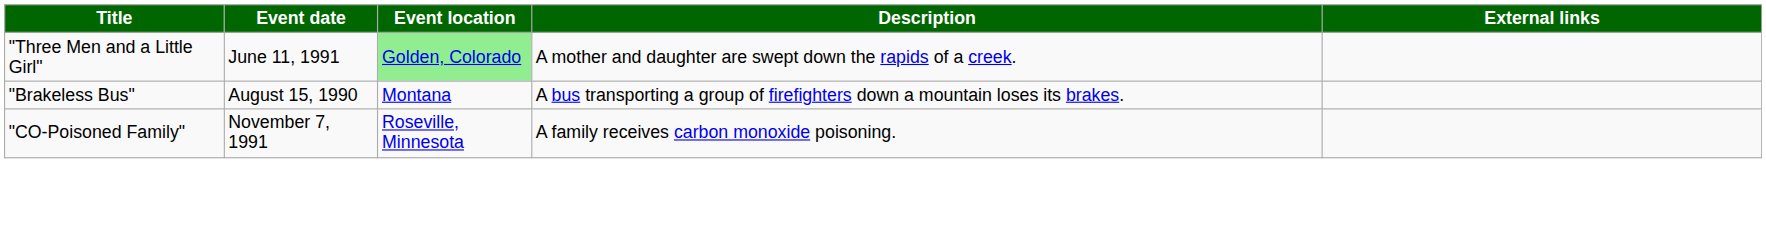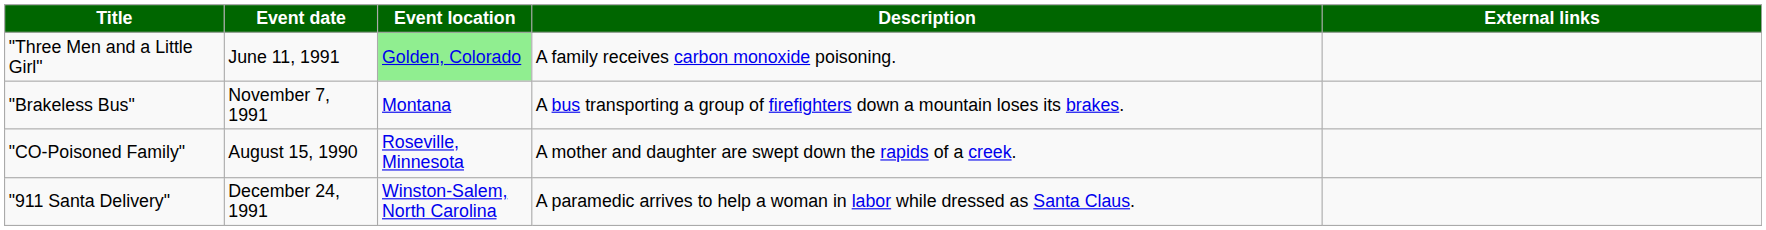"Three Men and a Little Girl" | Description: A mother and daughter are swept down the rapids of a creek. -> A family receives carbon monoxide poisoning.
"Brakeless Bus" | Event date: August 15, 1990 -> November 7, 1991
"CO-Poisoned Family" | Event date: November 7, 1991 -> August 15, 1990
"CO-Poisoned Family" | Description: A family receives carbon monoxide poisoning. -> A mother and daughter are swept down the rapids of a creek.
+ row: "911 Santa Delivery" | December 24, 1991 | Winston-Salem, North Carolina | A paramedic arrives to help a woman in labor while dressed as Santa Claus.
